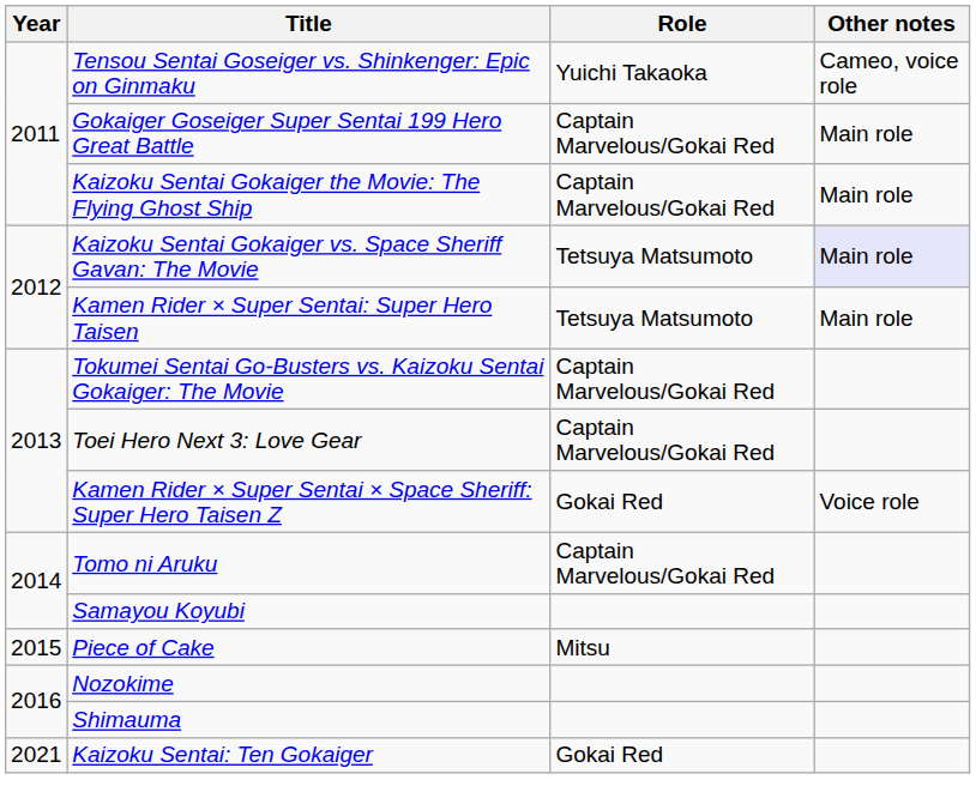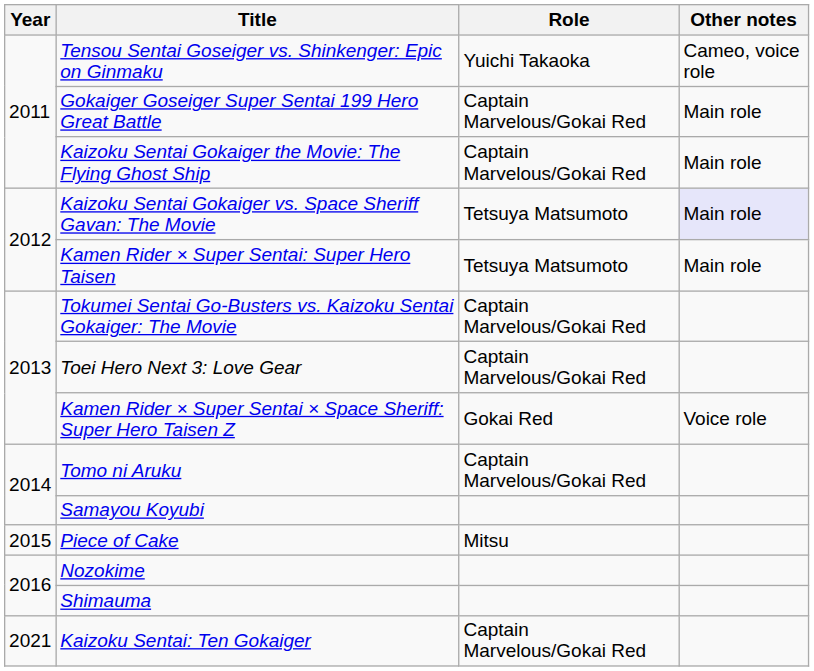Kaizoku Sentai: Ten Gokaiger | Role: Gokai Red -> Captain Marvelous/Gokai Red
